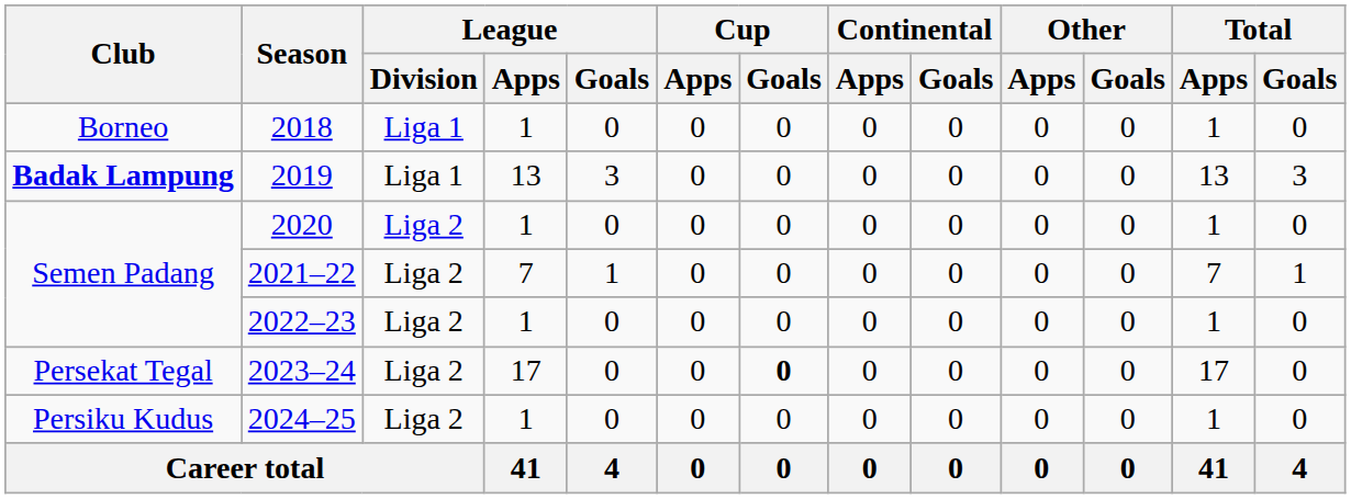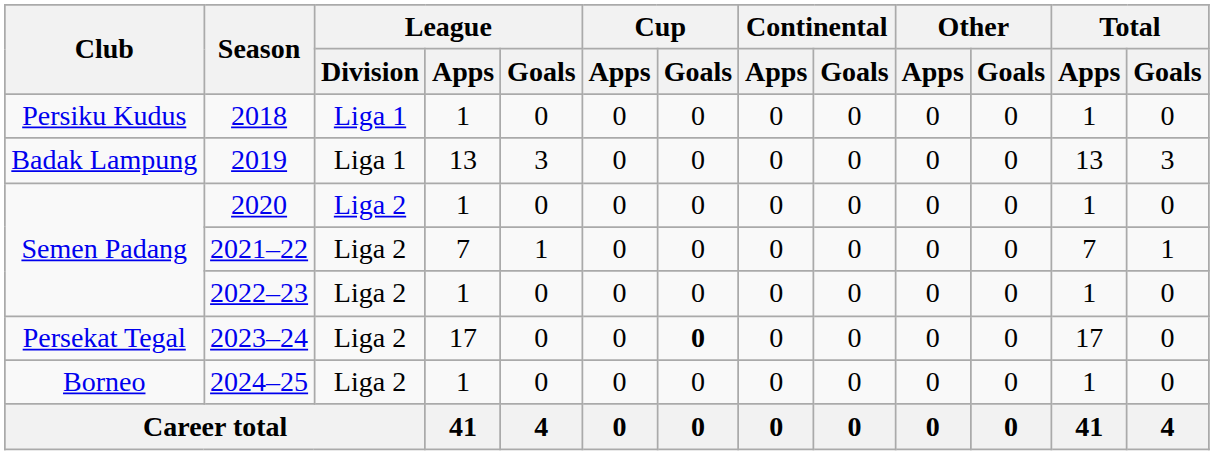2018 | Club: Borneo -> Persiku Kudus
2019 | Club: bold -> normal
2024–25 | Club: Persiku Kudus -> Borneo
